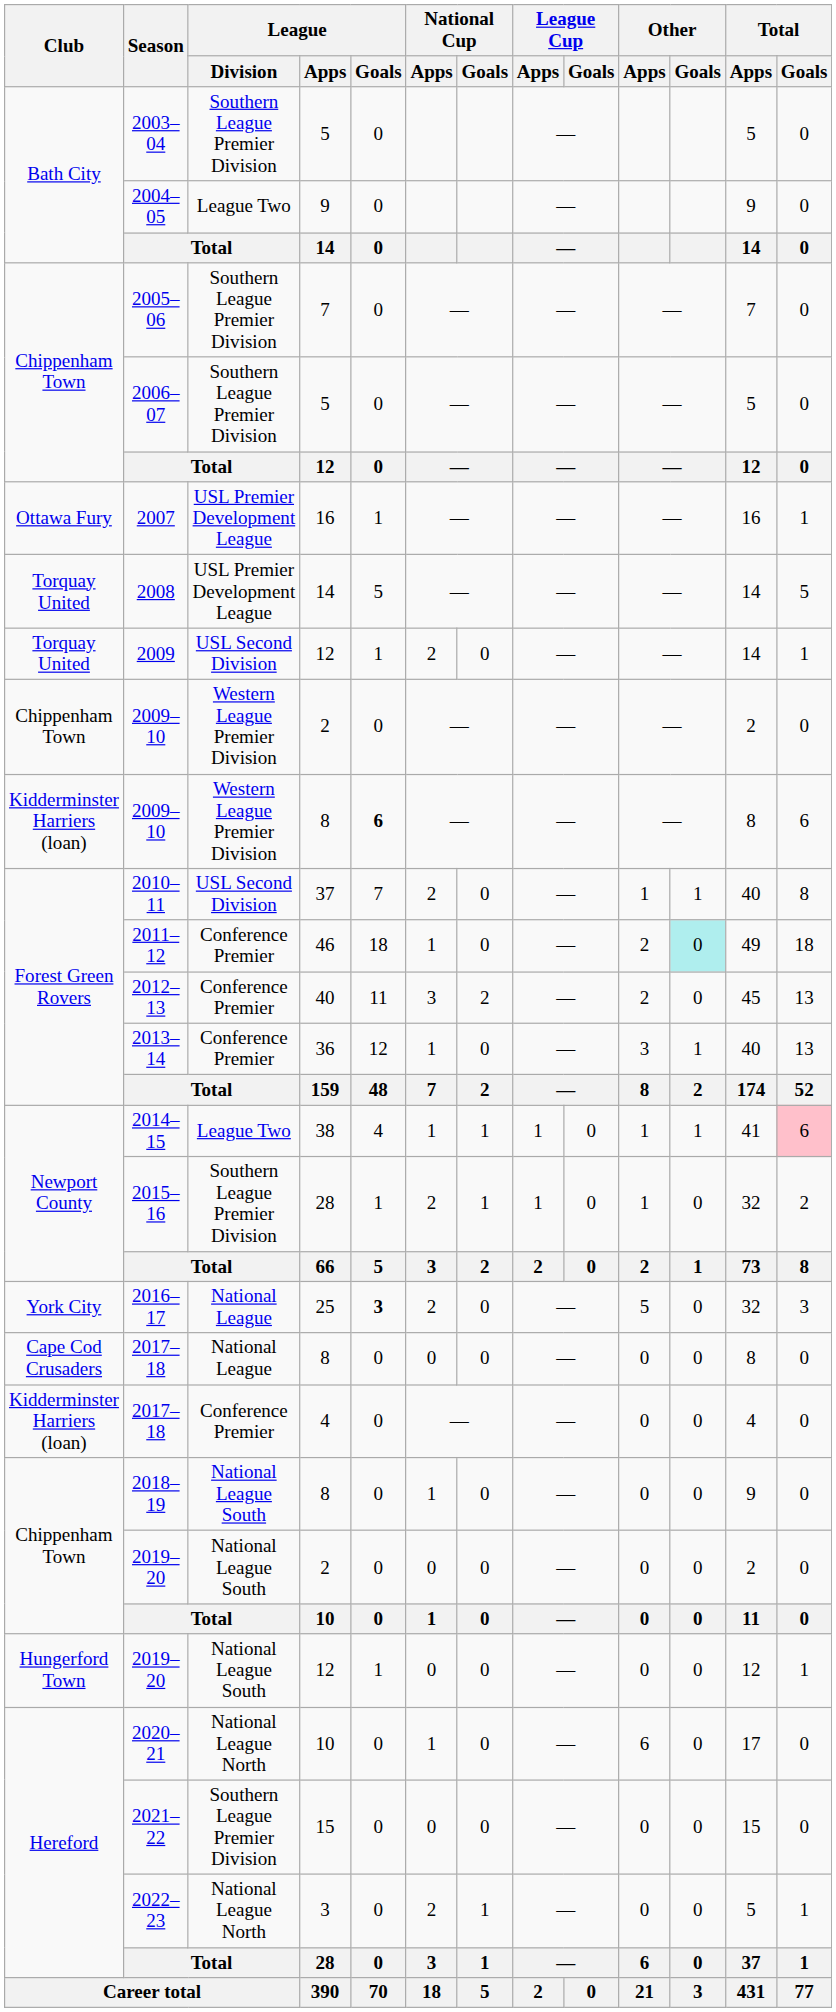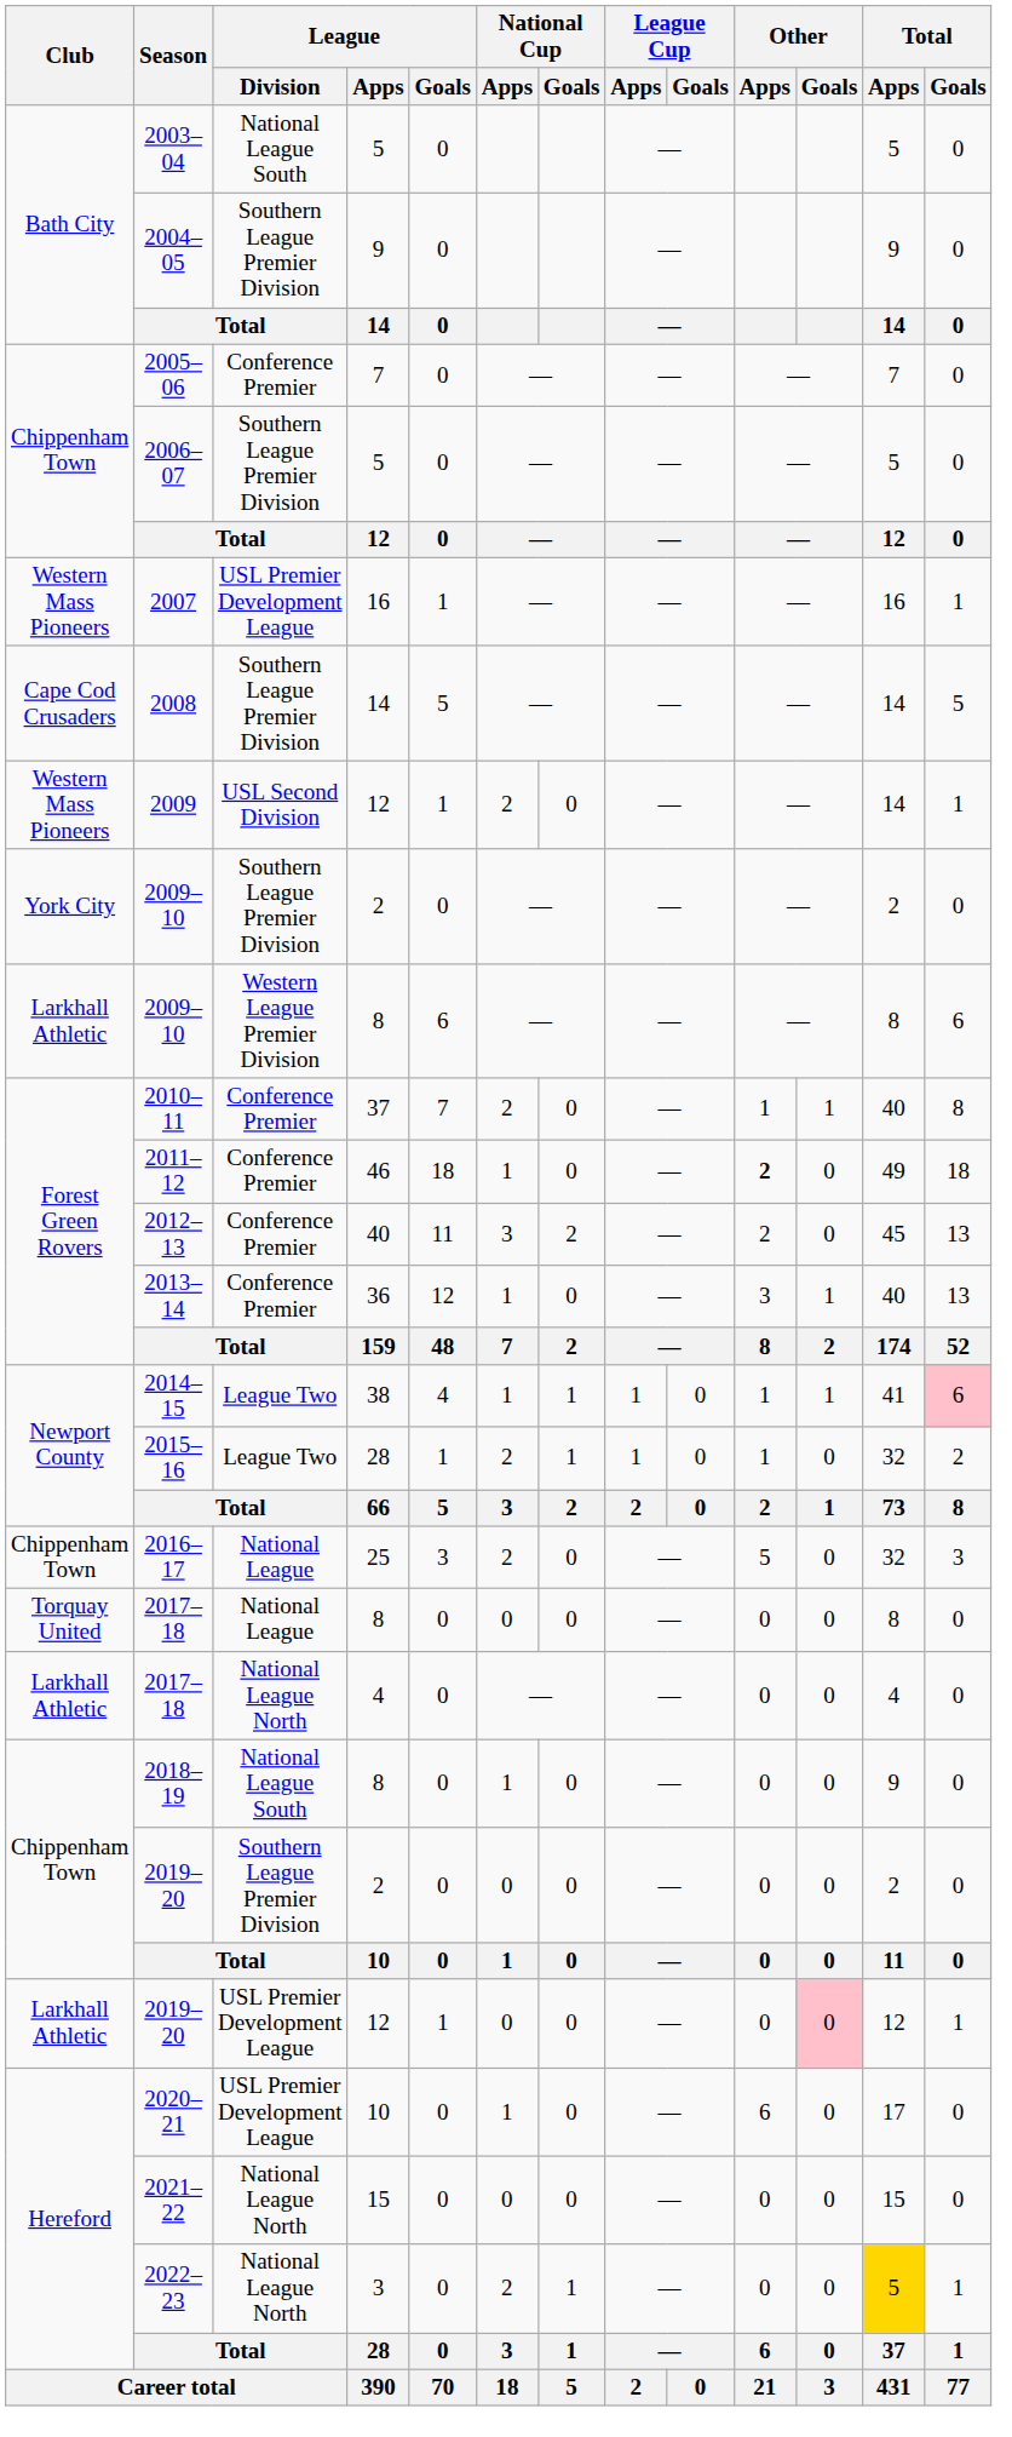2003–04 | League / Division: Southern League Premier Division -> National League South
2004–05 | League / Division: League Two -> Southern League Premier Division
2005–06 | League / Division: Southern League Premier Division -> Conference Premier
2007 | Club: Ottawa Fury -> Western Mass Pioneers
2008 | Club: Torquay United -> Cape Cod Crusaders
2008 | League / Division: USL Premier Development League -> Southern League Premier Division
2009 | Club: Torquay United -> Western Mass Pioneers
2009–10 / 2 | Club: Chippenham Town -> York City
2009–10 / 2 | League / Division: Western League Premier Division -> Southern League Premier Division
2009–10 / 8 | Club: Kidderminster Harriers (loan) -> Larkhall Athletic
2009–10 / 8 | League / Goals: bold -> normal
2010–11 | League / Division: USL Second Division -> Conference Premier
2011–12 | Other / Apps: normal -> bold
2011–12 | Other / Goals: paleturquoise background -> no background
2015–16 | League / Division: Southern League Premier Division -> League Two
2016–17 | Club: York City -> Chippenham Town
2016–17 | League / Goals: bold -> normal
2017–18 / 8 | Club: Cape Cod Crusaders -> Torquay United
2017–18 / 4 | Club: Kidderminster Harriers (loan) -> Larkhall Athletic
2017–18 / 4 | League / Division: Conference Premier -> National League North
2019–20 / 2 | League / Division: National League South -> Southern League Premier Division
2019–20 / 12 | Club: Hungerford Town -> Larkhall Athletic
2019–20 / 12 | League / Division: National League South -> USL Premier Development League
2019–20 / 12 | Other / Goals: no background -> pink background
2020–21 | League / Division: National League North -> USL Premier Development League
2021–22 | League / Division: Southern League Premier Division -> National League North
2022–23 | Total / Apps: no background -> gold background
